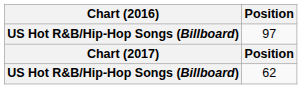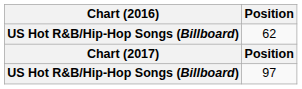rows swapped: 62 <-> 97
